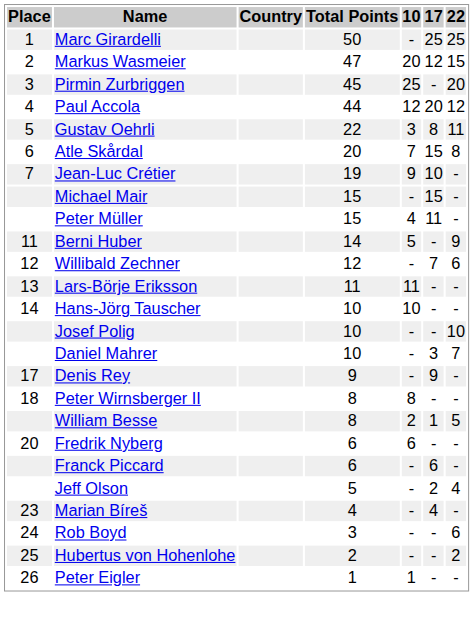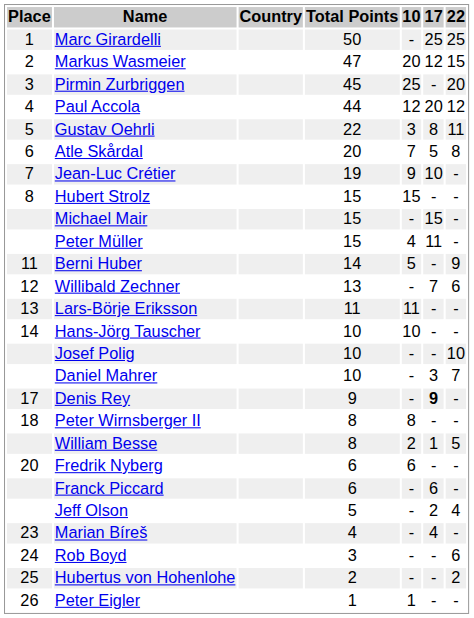Atle Skårdal | 17: 15 -> 5
+ row: 8 | Hubert Strolz | 15 | 15 | - | -
Willibald Zechner | Total Points: 12 -> 13
Denis Rey | 17: normal -> bold
